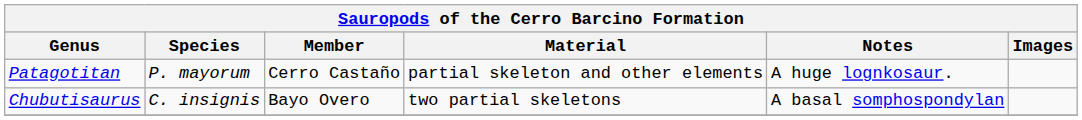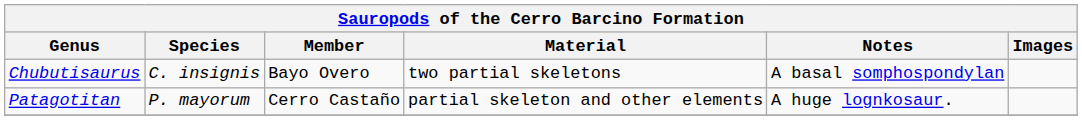rows swapped: Chubutisaurus <-> Patagotitan
